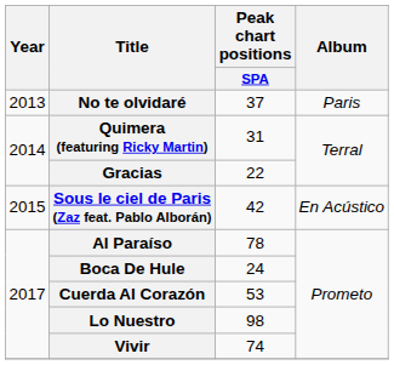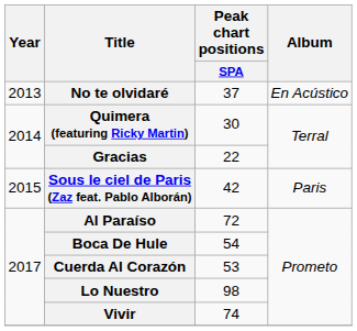No te olvidaré | Album: Paris -> En Acústico
Quimera (featuring Ricky Martin) | Peak chart positions / SPA: 31 -> 30
Sous le ciel de Paris (Zaz feat. Pablo Alborán) | Album: En Acústico -> Paris
Al Paraíso | Peak chart positions / SPA: 78 -> 72
Boca De Hule | Peak chart positions / SPA: 24 -> 54
